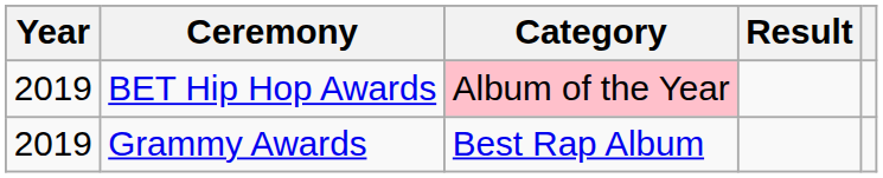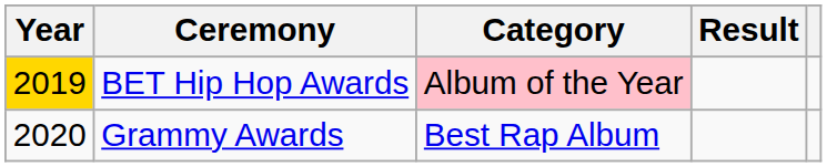BET Hip Hop Awards | Year: no background -> gold background
Grammy Awards | Year: 2019 -> 2020
